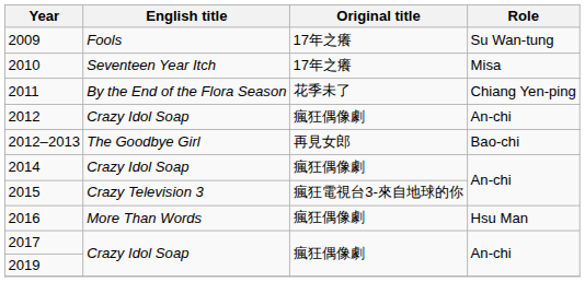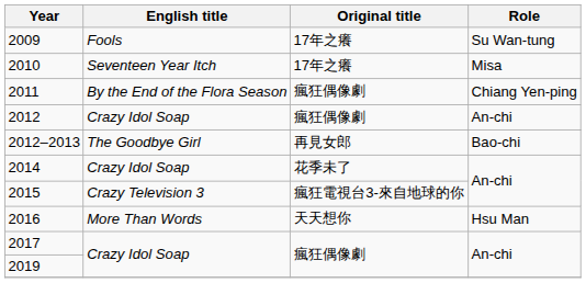2011 | Original title: 花季未了 -> 瘋狂偶像劇
2014 | Original title: 瘋狂偶像劇 -> 花季未了
2016 | Original title: 瘋狂偶像劇 -> 天天想你
